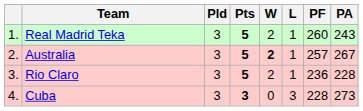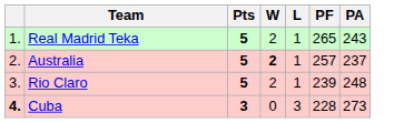- column: Pld | 3 | 3 | 3 | 3
Real Madrid Teka | PF: 260 -> 265
Australia | PA: 267 -> 237
Rio Claro | PF: 236 -> 239
Rio Claro | PA: 228 -> 248
Cuba | column 1: normal -> bold
